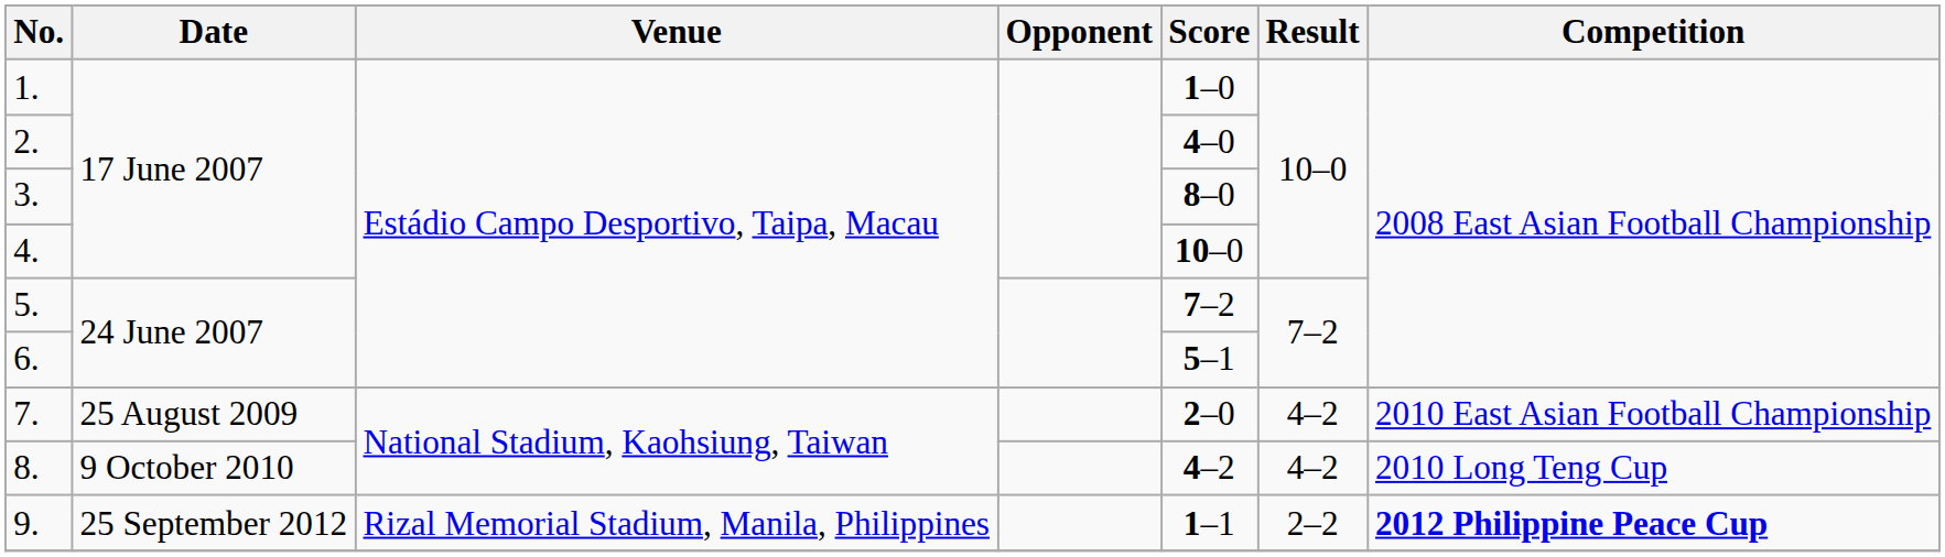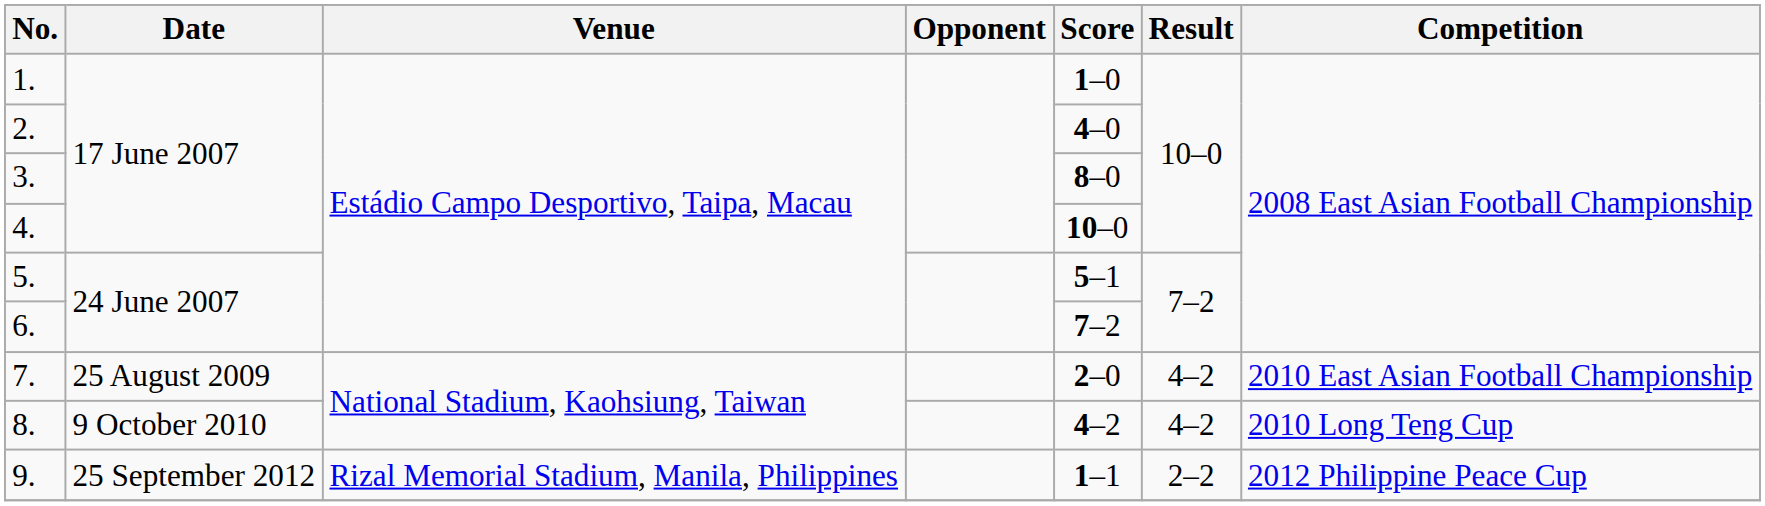5. | Score: 7–2 -> 5–1
6. | Score: 5–1 -> 7–2
9. | Competition: bold -> normal
